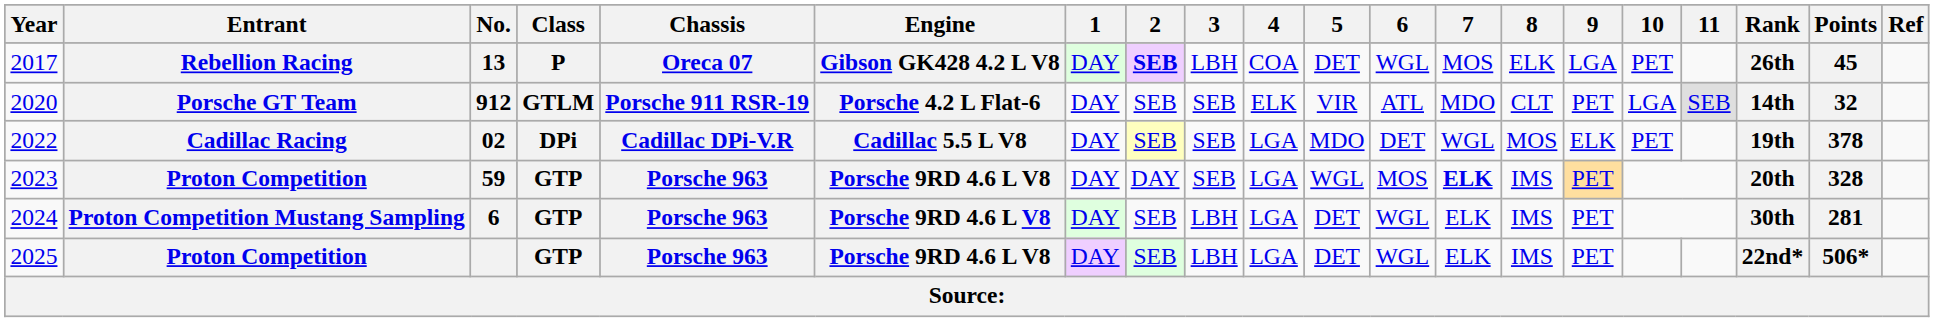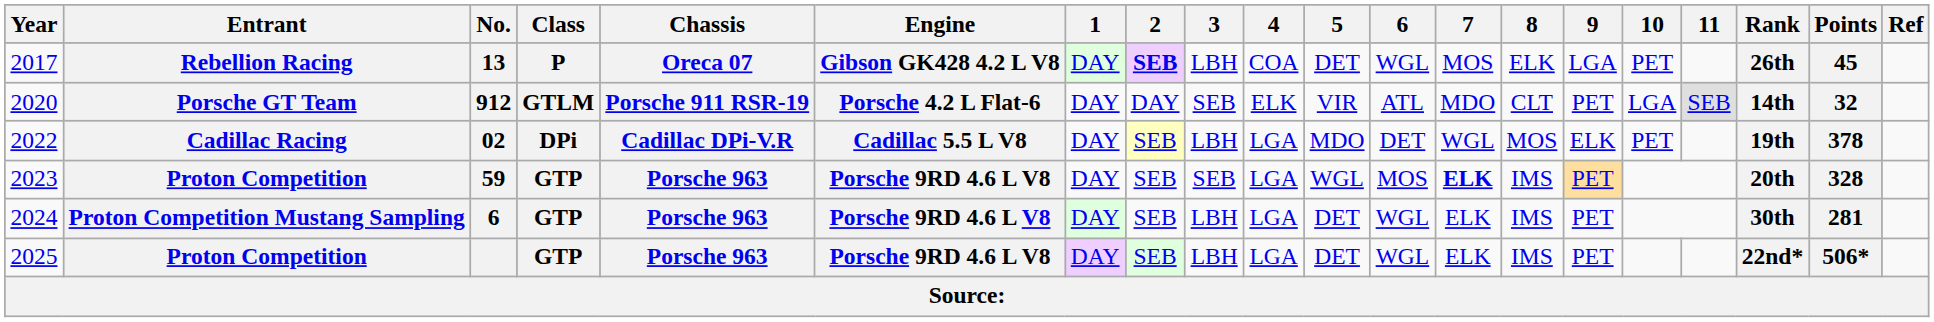2020 | 2: SEB -> DAY
2022 | 3: SEB -> LBH
2023 | 2: DAY -> SEB
